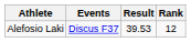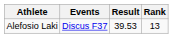Alefosio Laki | Rank: 12 -> 13
